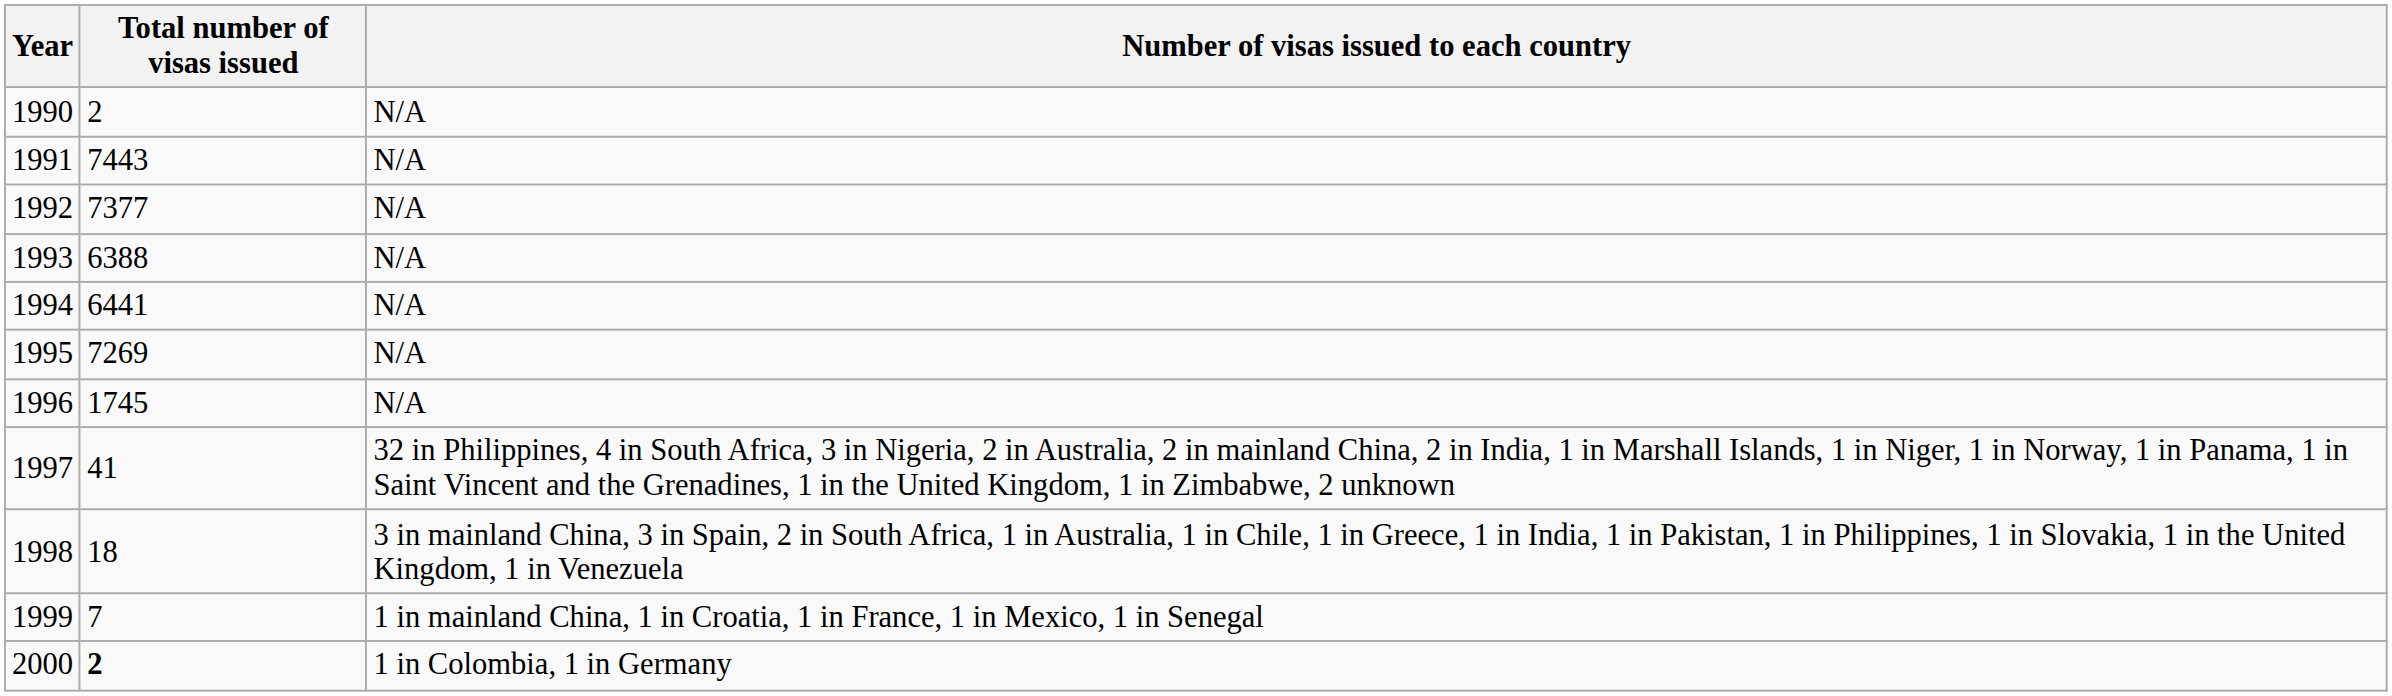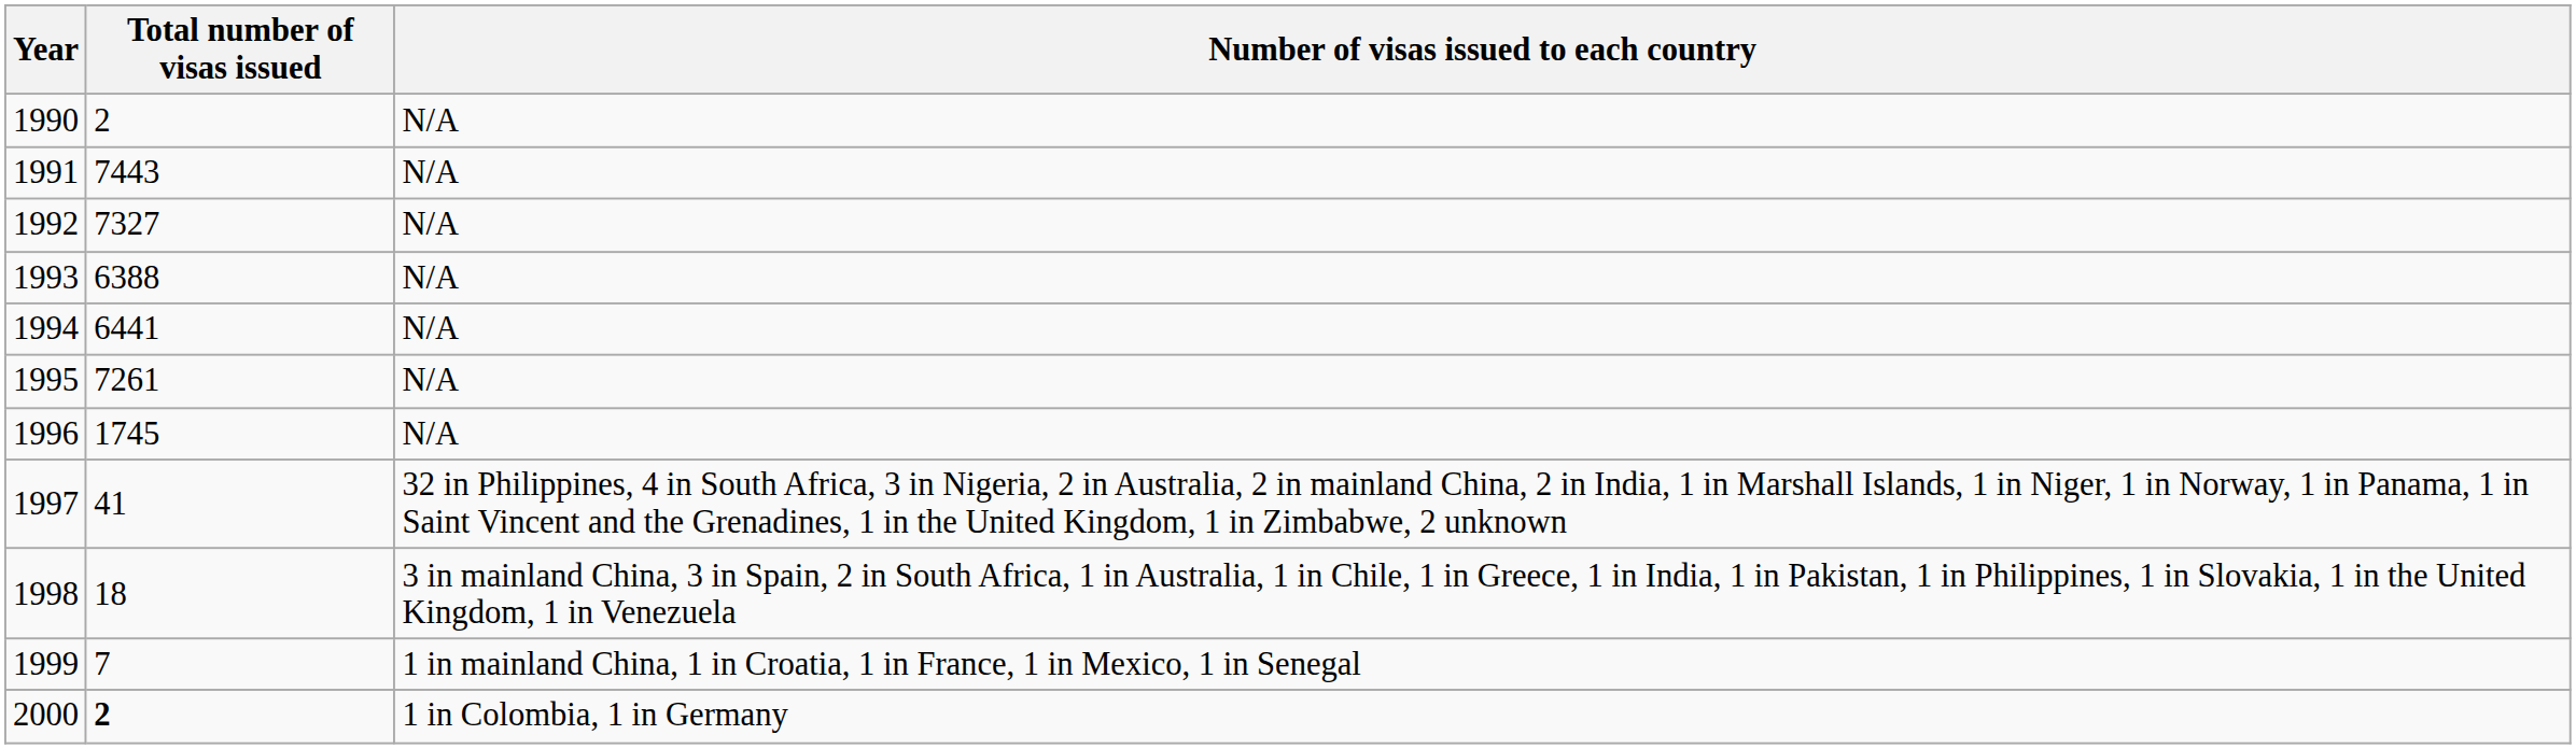1992 | Total number of visas issued: 7377 -> 7327
1995 | Total number of visas issued: 7269 -> 7261
